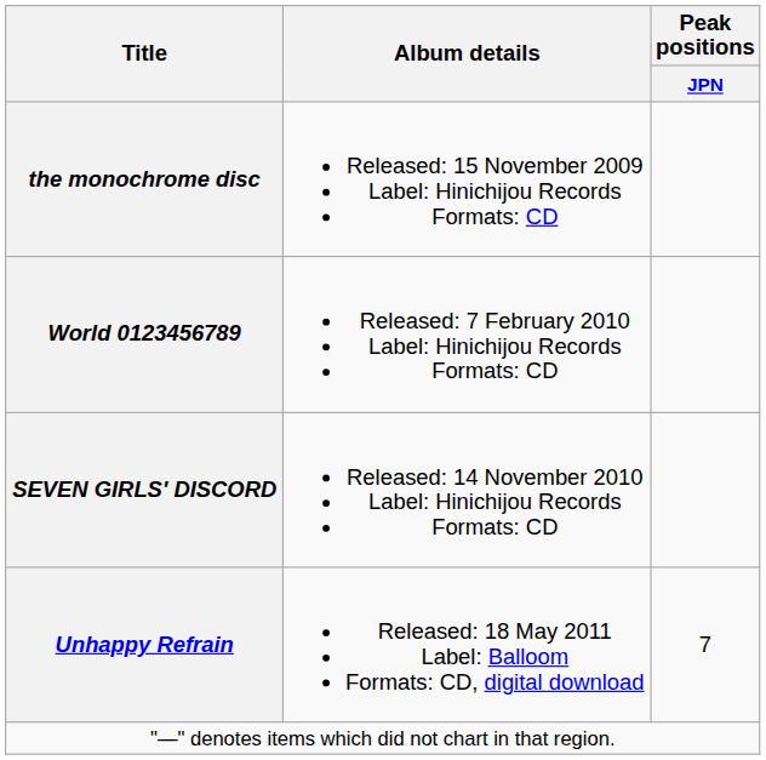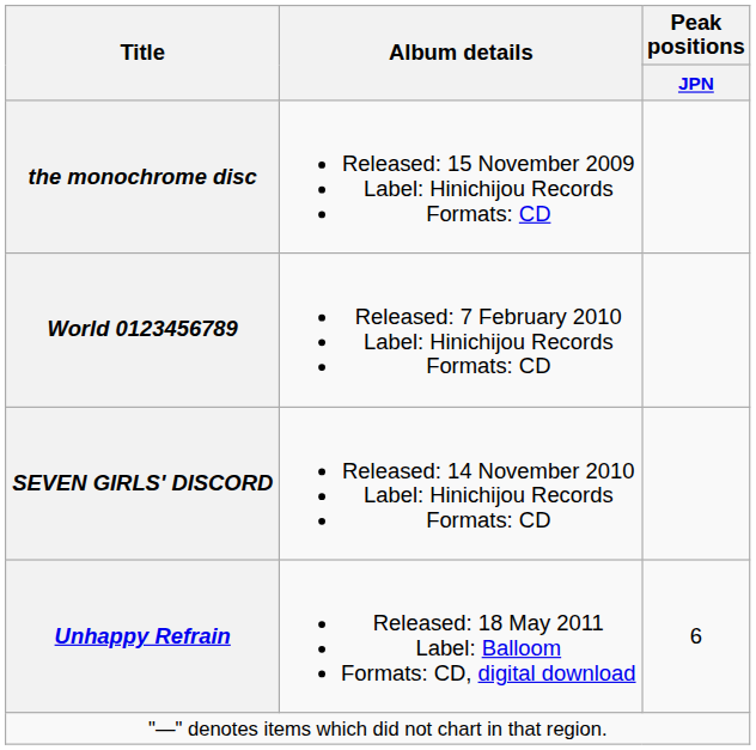Unhappy Refrain | Peak positions / JPN: 7 -> 6
